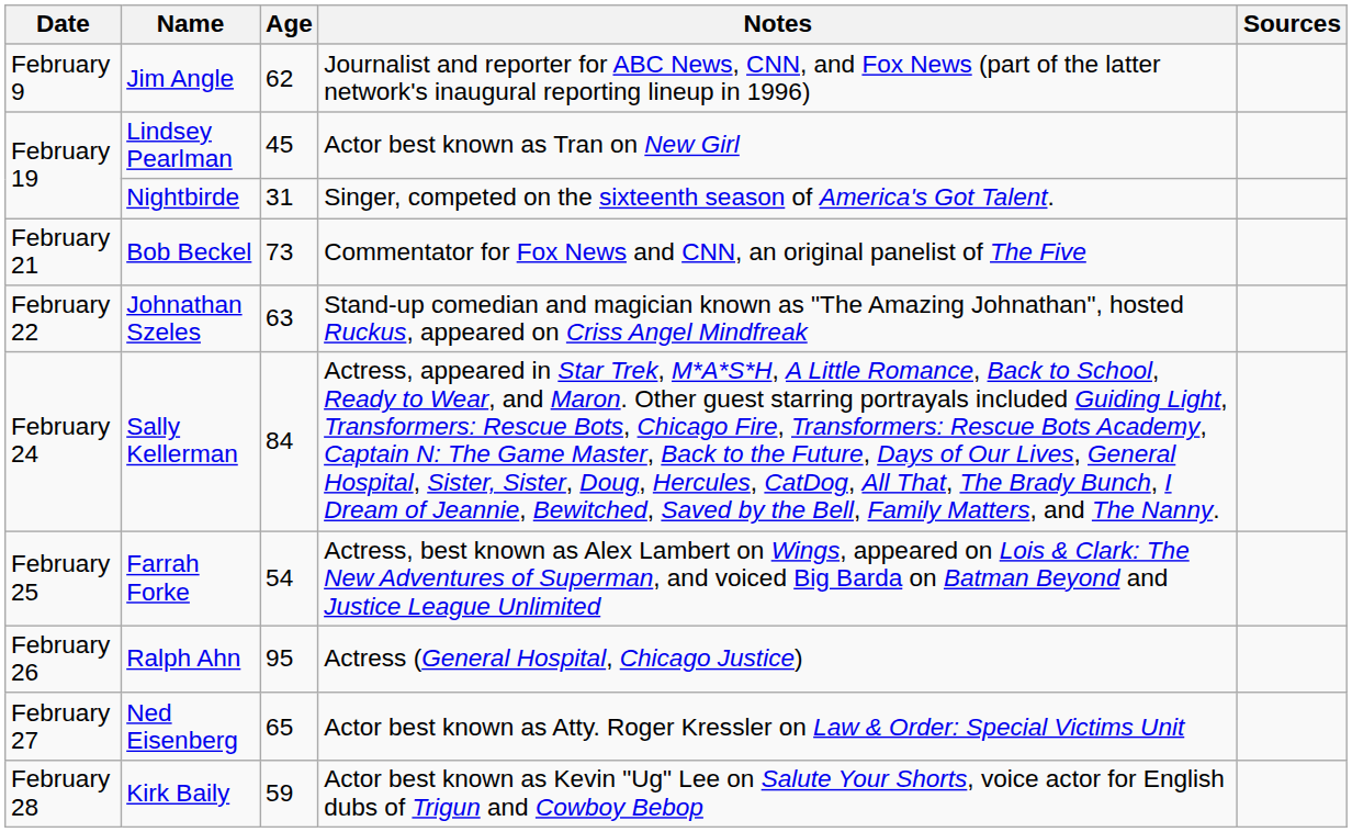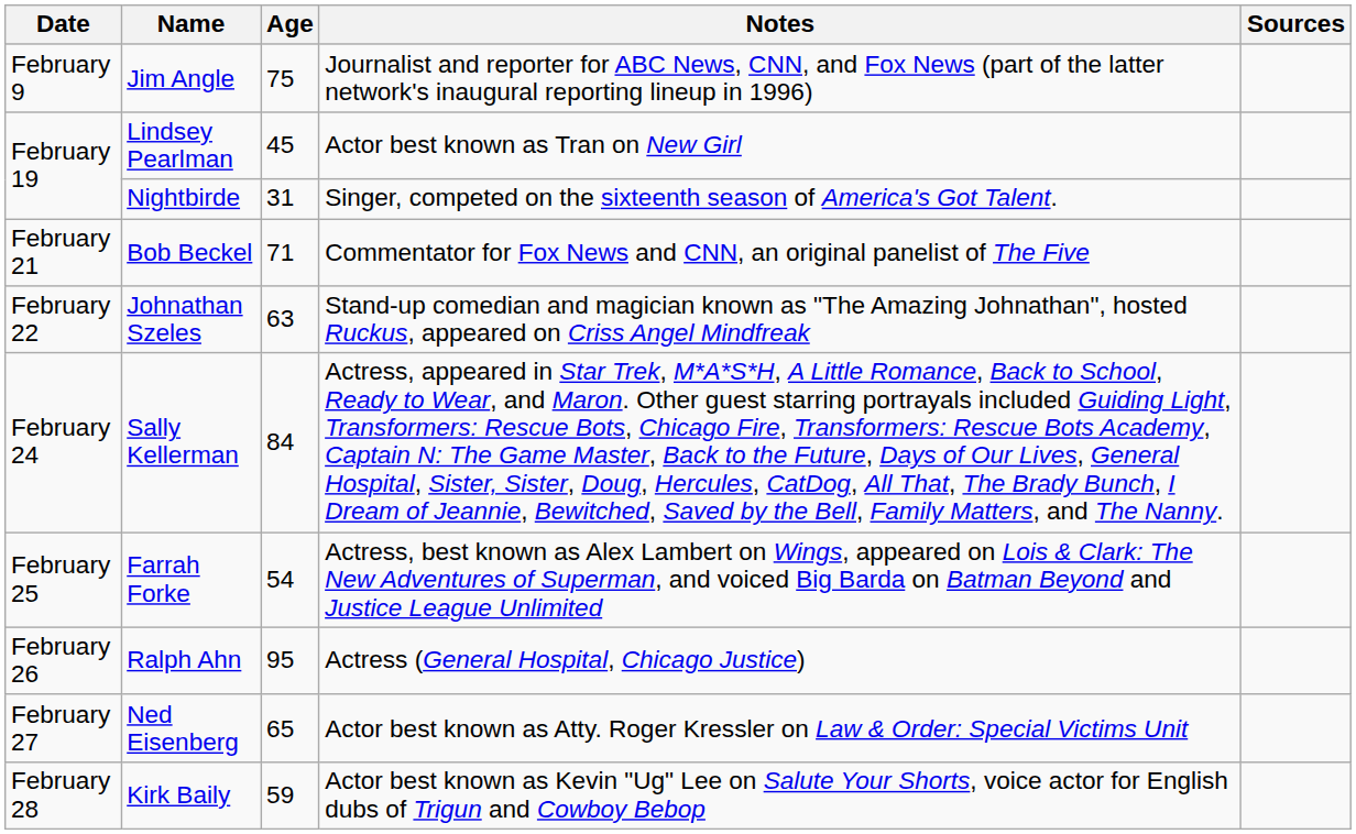Jim Angle | Age: 62 -> 75
Bob Beckel | Age: 73 -> 71
